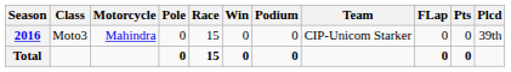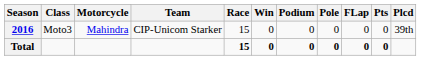columns swapped: Team <-> Pole
